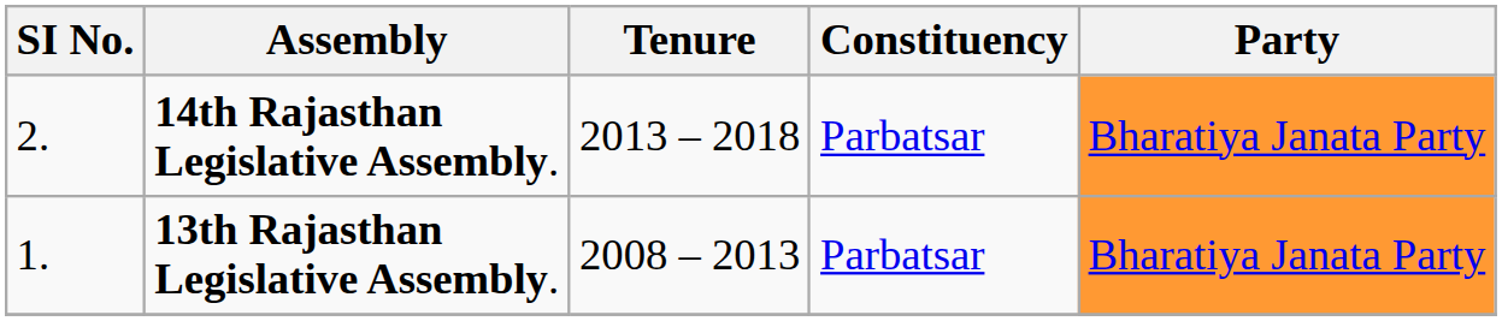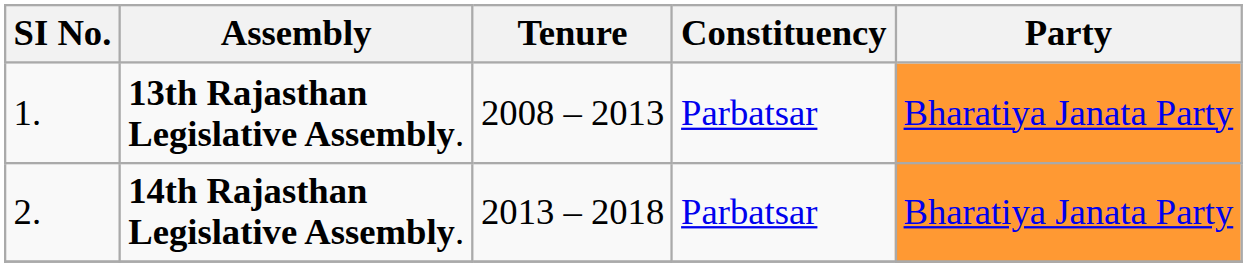rows swapped: 13th Rajasthan Legislative Assembly. <-> 14th Rajasthan Legislative Assembly.
